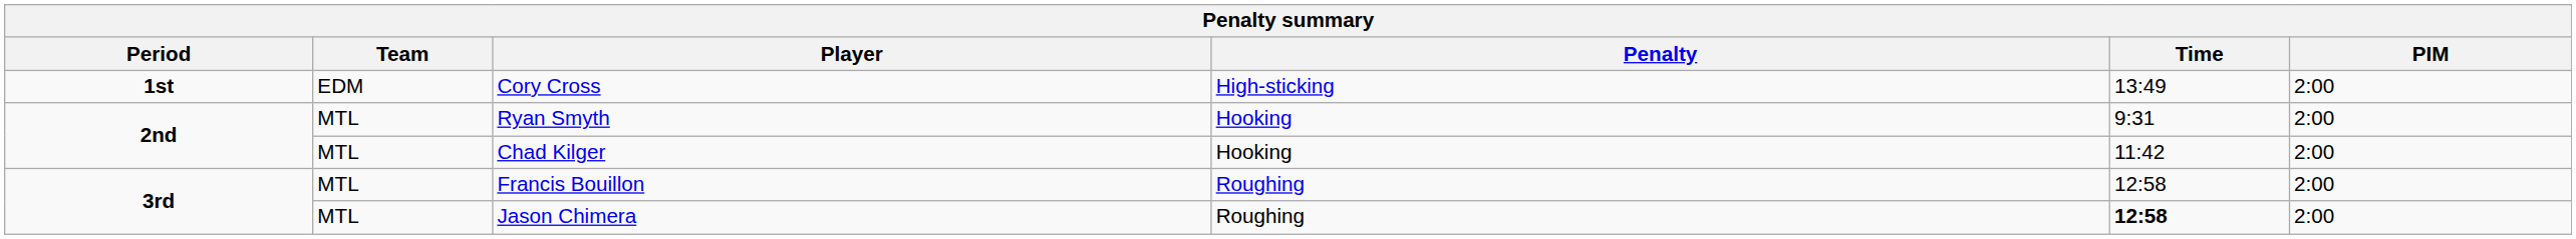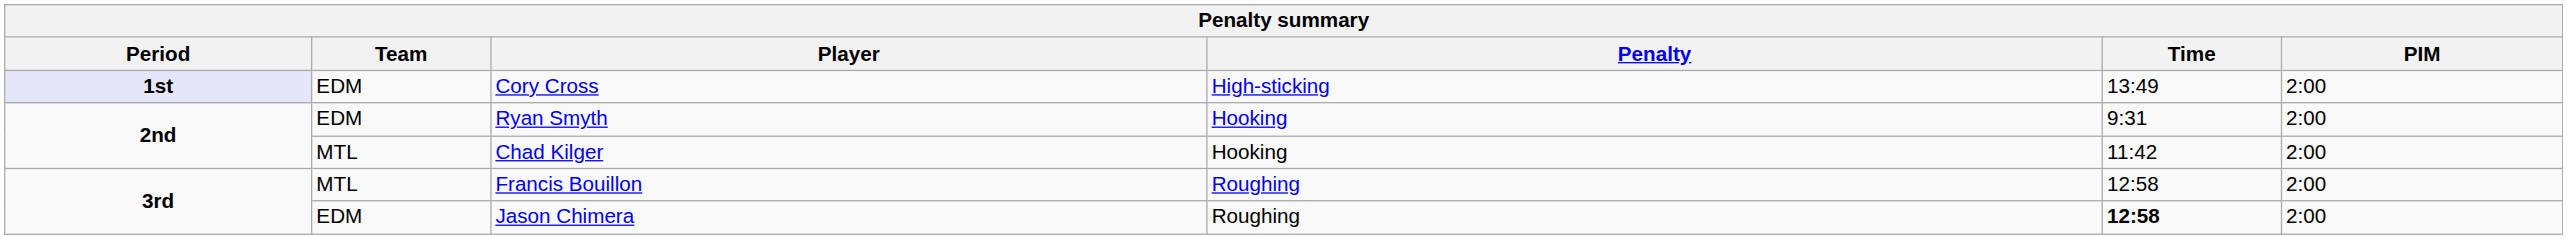Cory Cross | Period: no background -> lavender background
Ryan Smyth | Team: MTL -> EDM
Jason Chimera | Team: MTL -> EDM
